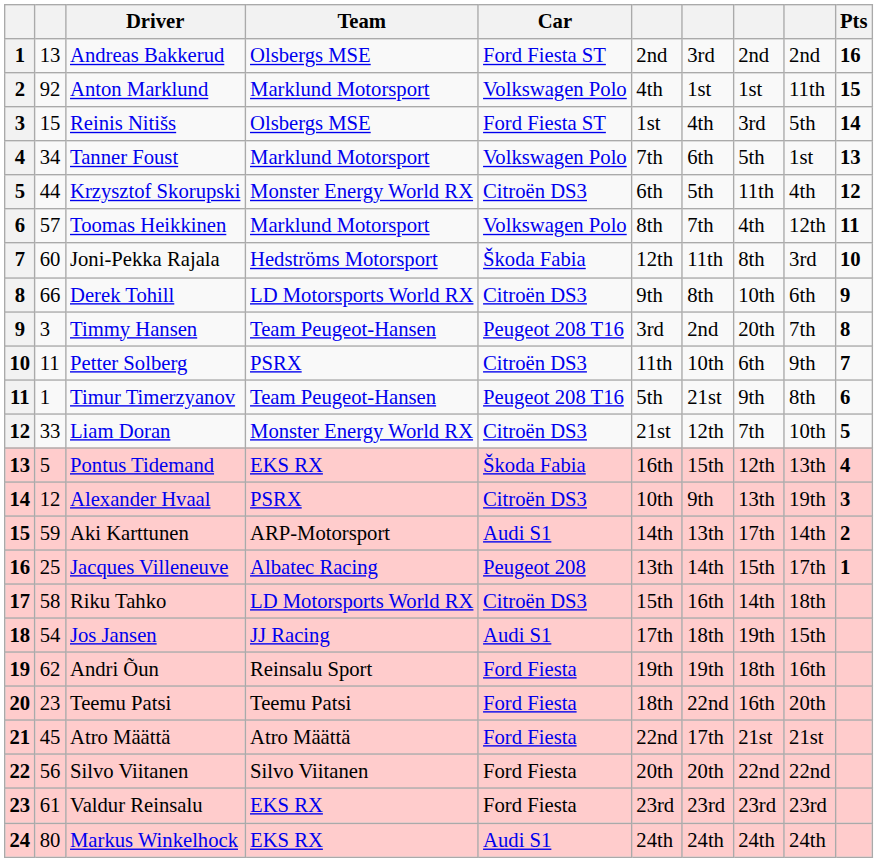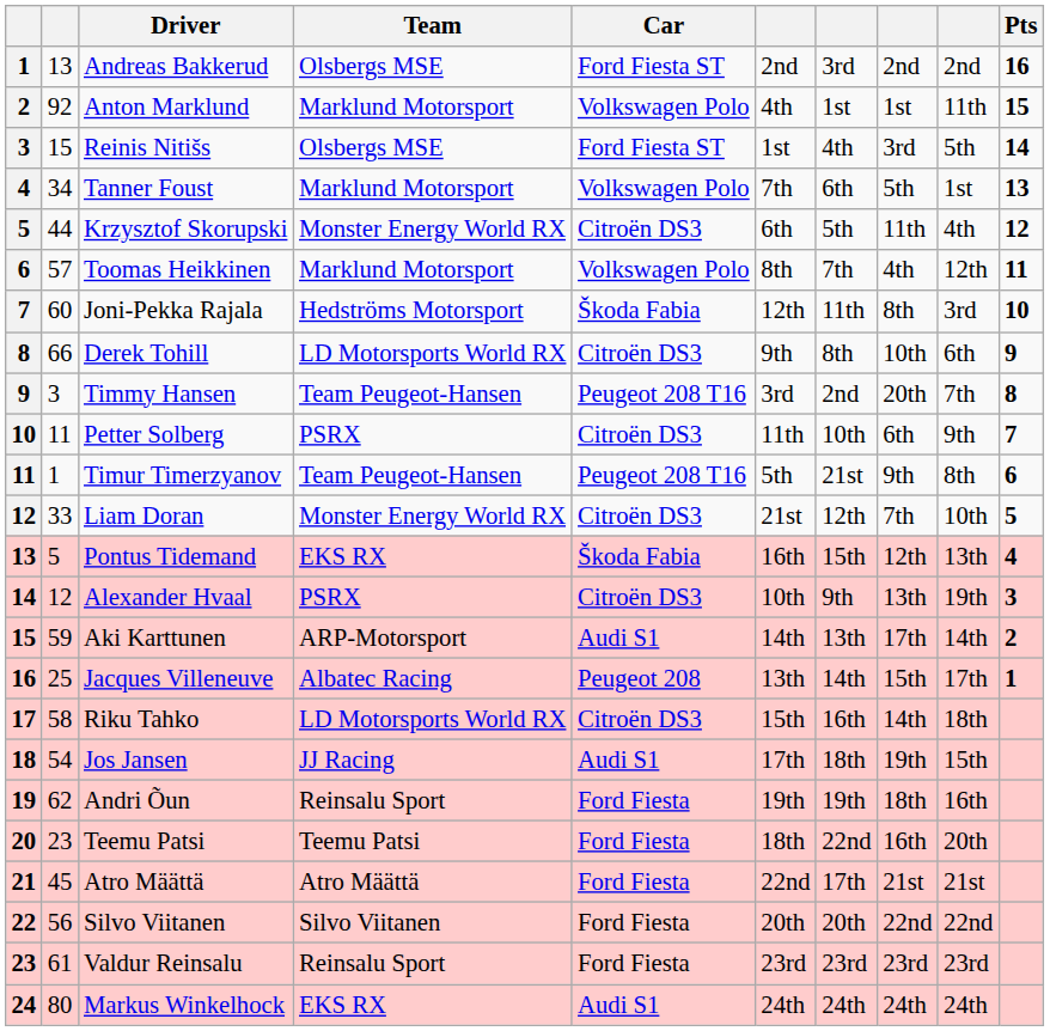Valdur Reinsalu | Team: EKS RX -> Reinsalu Sport
